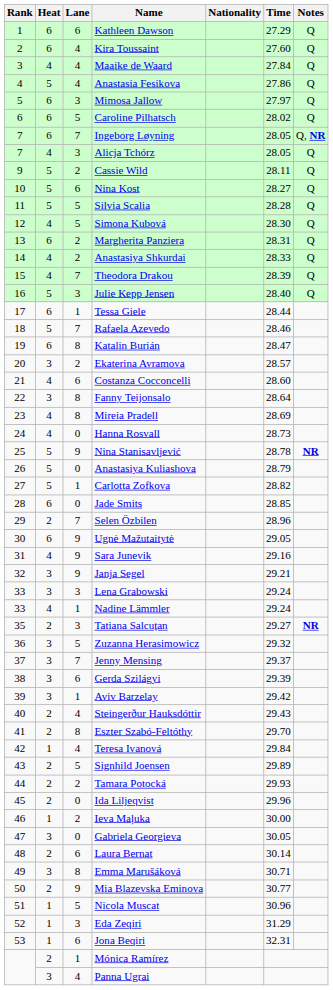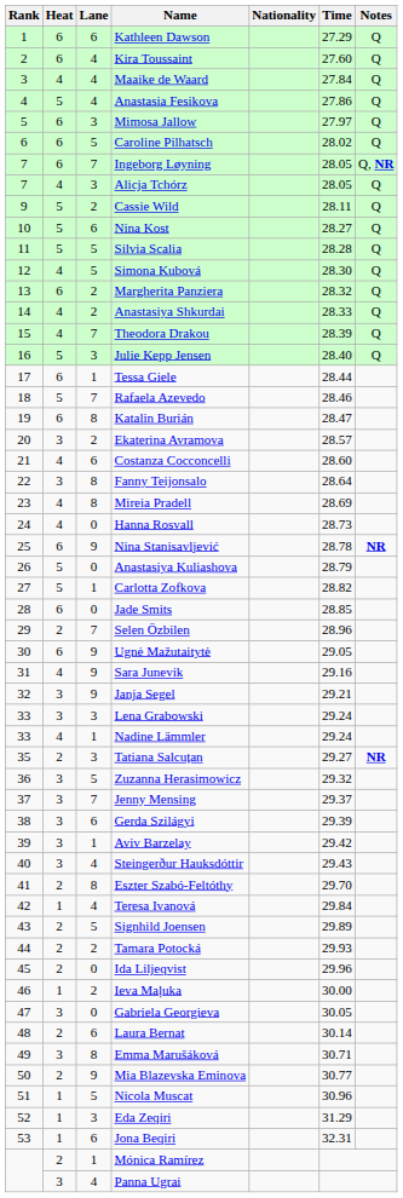Margherita Panziera | Time: 28.31 -> 28.32
Nina Stanisavljević | Heat: 5 -> 6
Steingerður Hauksdóttir | Heat: 2 -> 3
